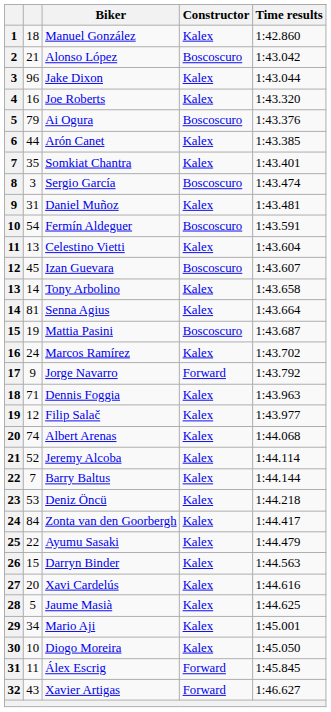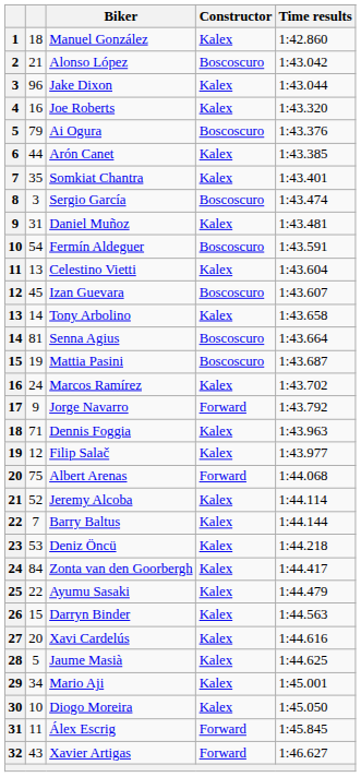Senna Agius | Constructor: Kalex -> Boscoscuro
Albert Arenas | column 2: 74 -> 75
Albert Arenas | Constructor: Kalex -> Forward
